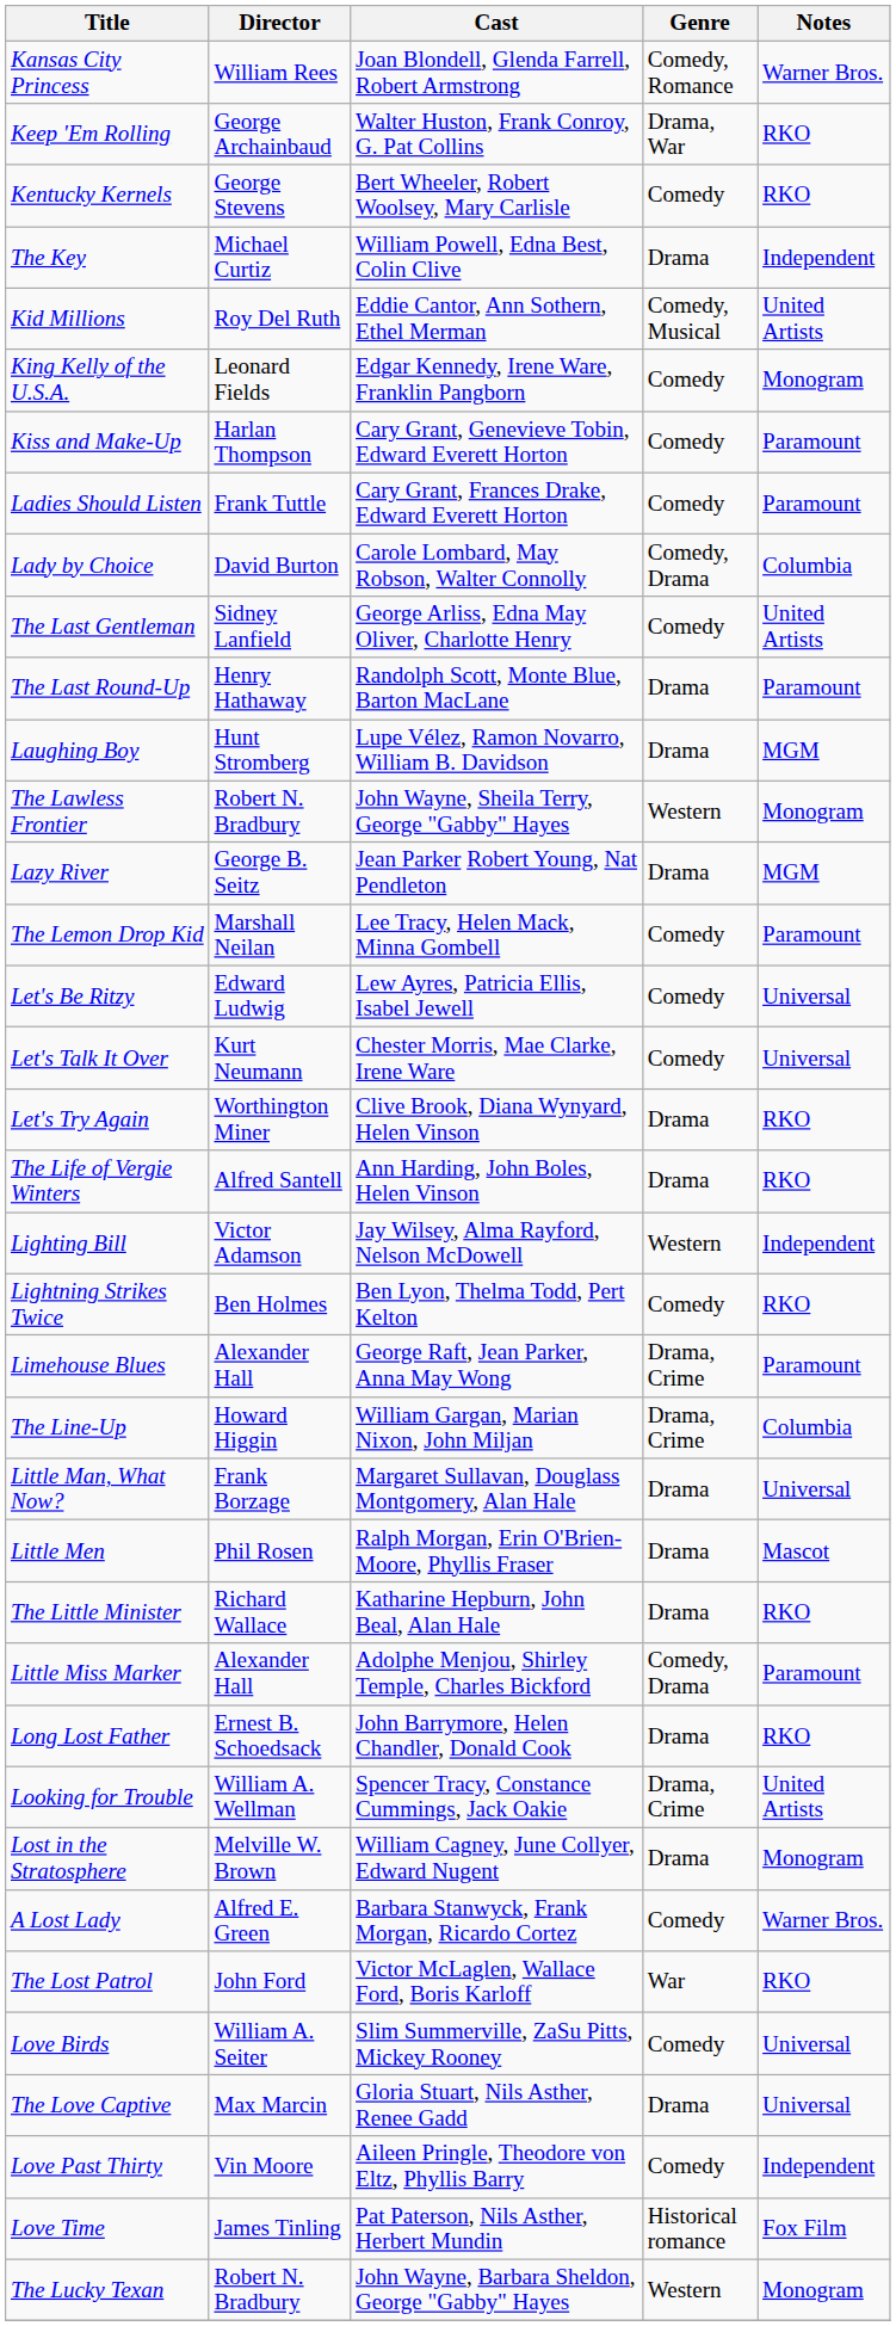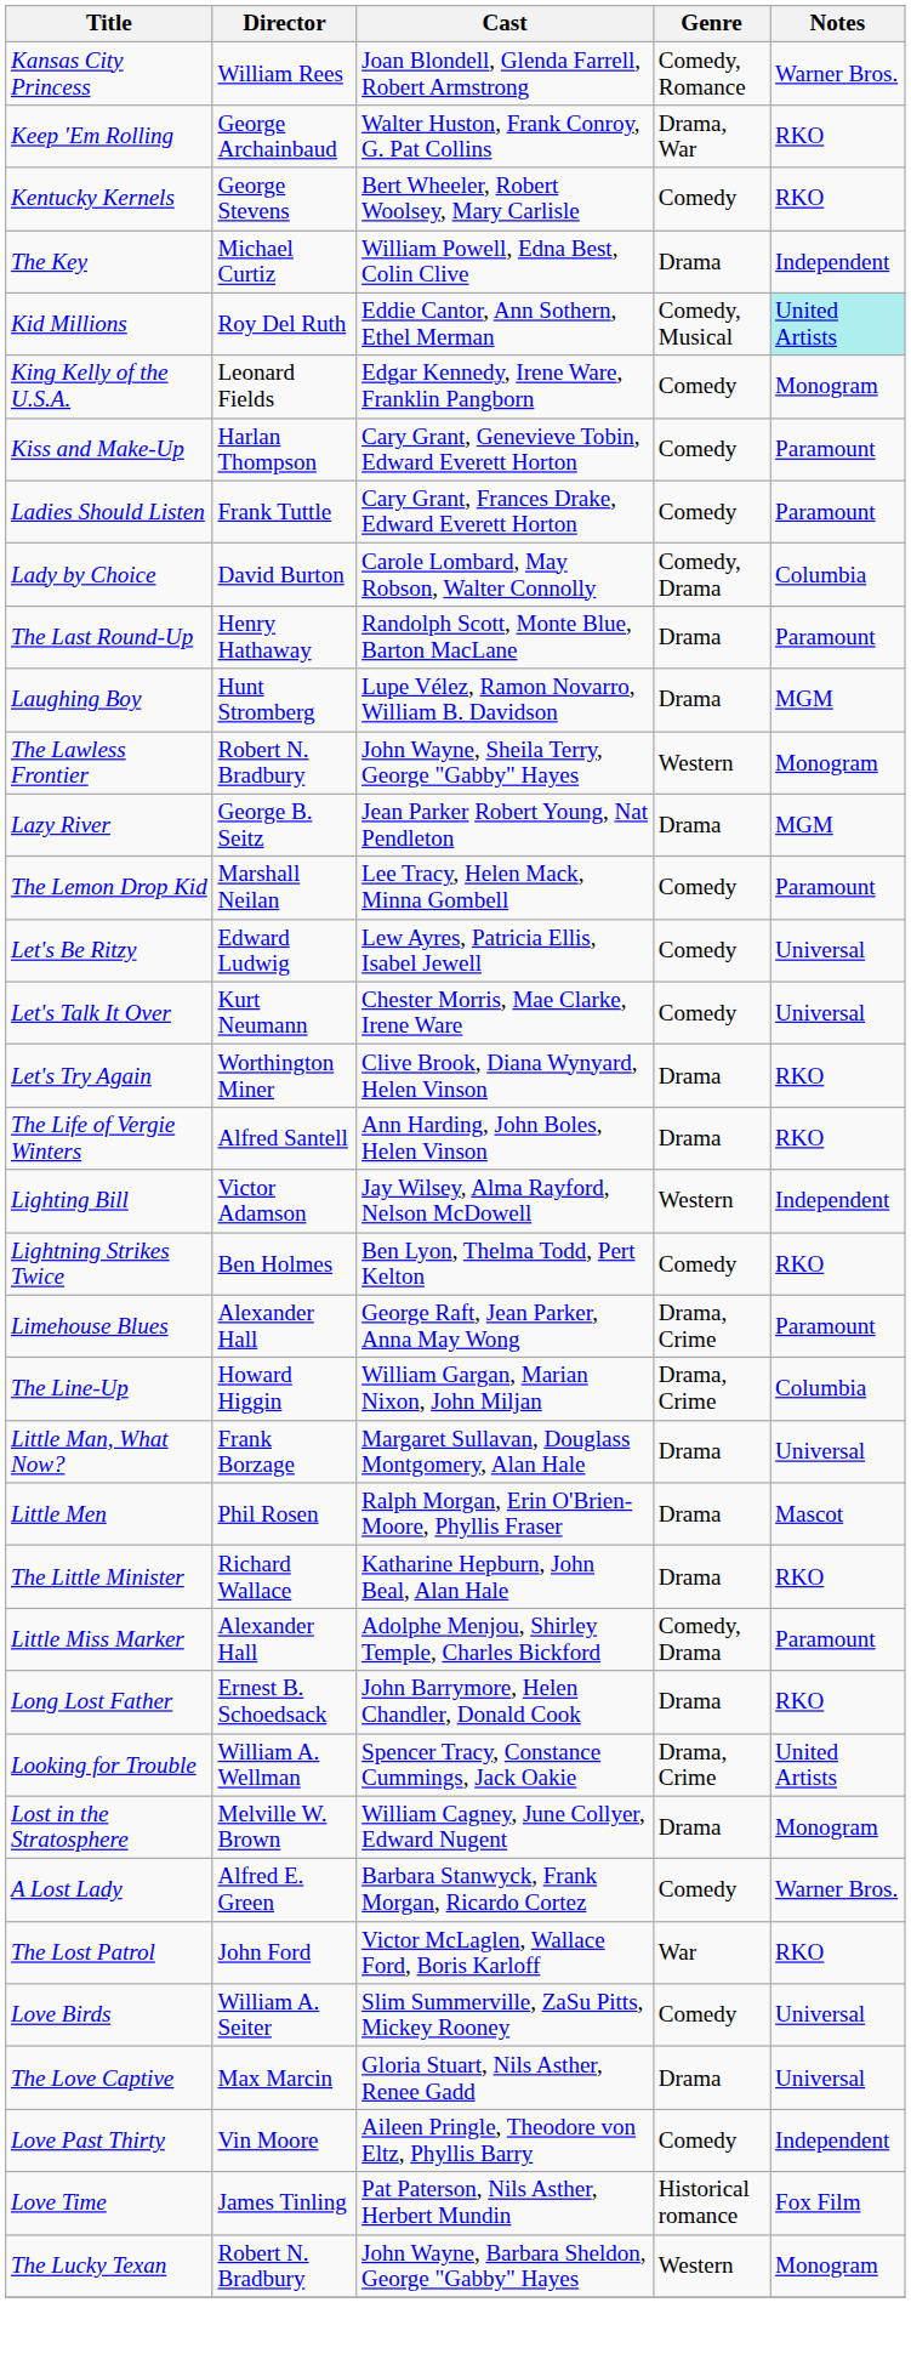Kid Millions | Notes: no background -> paleturquoise background
- row: The Last Gentleman | Sidney Lanfield | George Arliss, Edna May Oliver, Charlotte Henry | Comedy | United Artists
